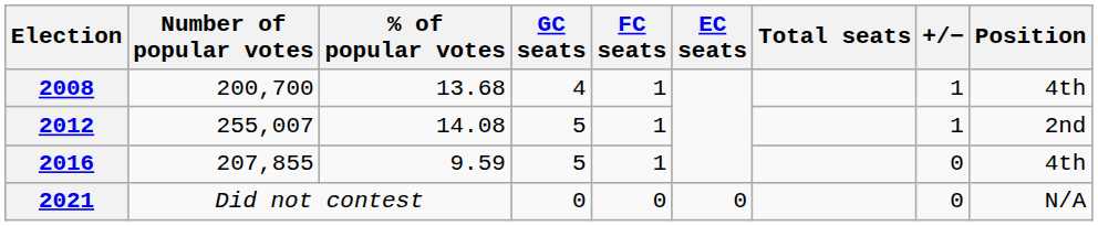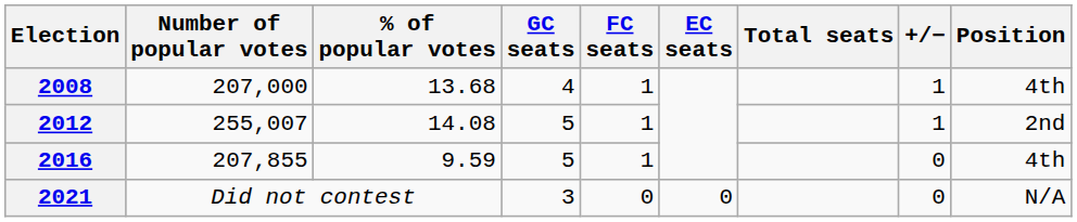2008 | Number of popular votes: 200,700 -> 207,000
2021 | GC seats: 0 -> 3
